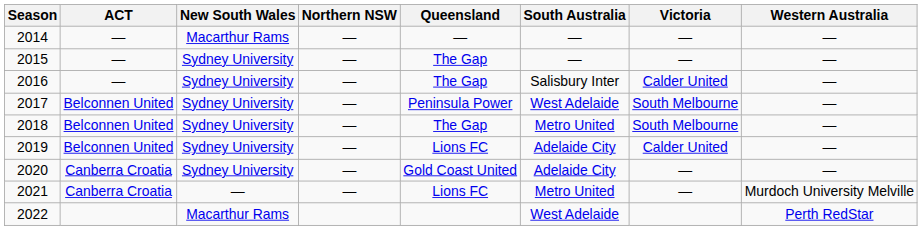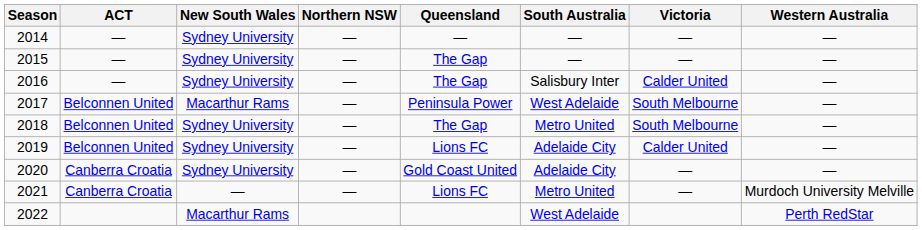2014 | New South Wales: Macarthur Rams -> Sydney University
2017 | New South Wales: Sydney University -> Macarthur Rams
